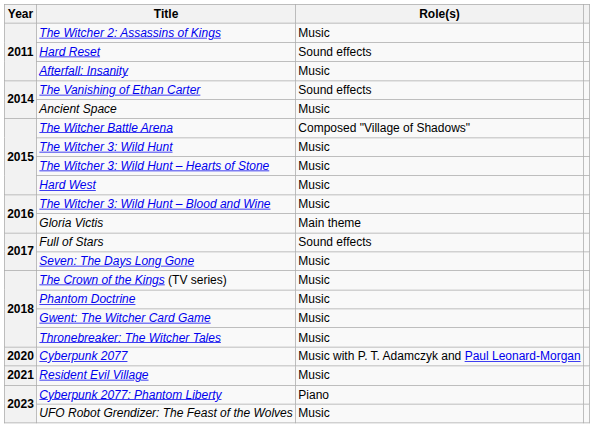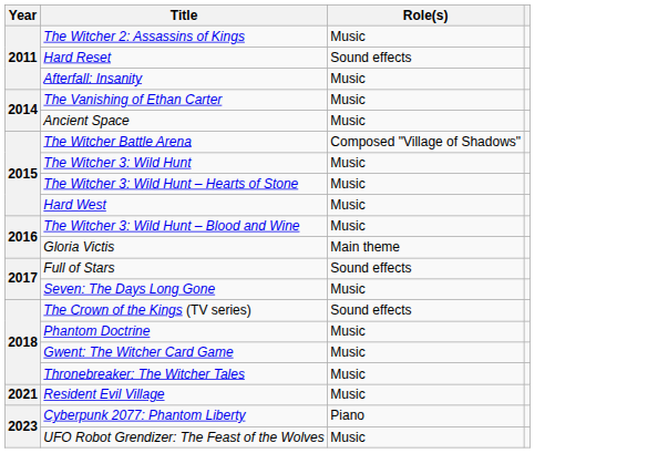The Vanishing of Ethan Carter | Role(s): Sound effects -> Music
The Crown of the Kings (TV series) | Role(s): Music -> Sound effects
- row: 2020 | Cyberpunk 2077 | Music with P. T. Adamczyk and Paul Leonard-Morgan
